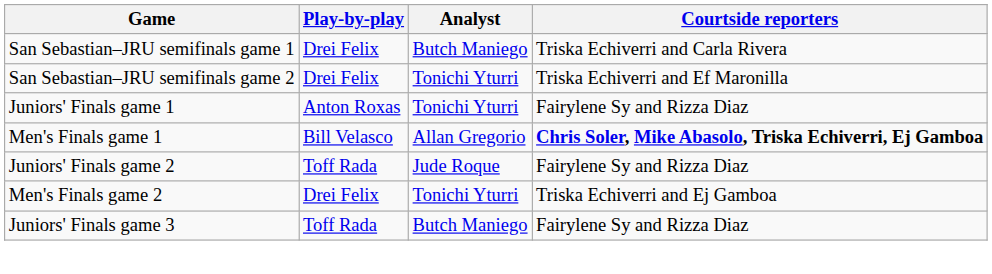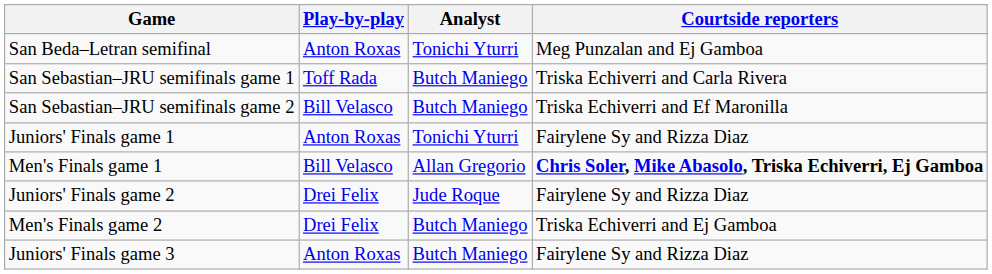+ row: San Beda–Letran semifinal | Anton Roxas | Tonichi Yturri | Meg Punzalan and Ej Gamboa
San Sebastian–JRU semifinals game 1 | Play-by-play: Drei Felix -> Toff Rada
San Sebastian–JRU semifinals game 2 | Play-by-play: Drei Felix -> Bill Velasco
San Sebastian–JRU semifinals game 2 | Analyst: Tonichi Yturri -> Butch Maniego
Juniors' Finals game 2 | Play-by-play: Toff Rada -> Drei Felix
Men's Finals game 2 | Analyst: Tonichi Yturri -> Butch Maniego
Juniors' Finals game 3 | Play-by-play: Toff Rada -> Anton Roxas
